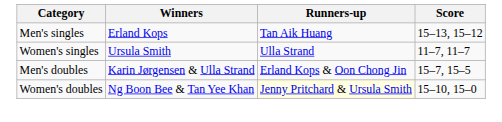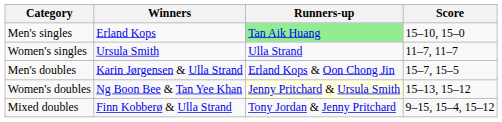Men's singles | Runners-up: no background -> lightgreen background
Men's singles | Score: 15–13, 15–12 -> 15–10, 15–0
Women's doubles | Score: 15–10, 15–0 -> 15–13, 15–12
+ row: Mixed doubles | Finn Kobberø & Ulla Strand | Tony Jordan & Jenny Pritchard | 9–15, 15–4, 15–12
